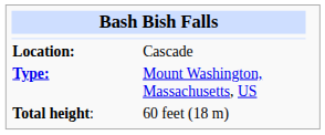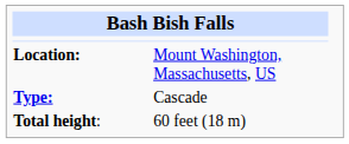Location: | column 2: Cascade -> Mount Washington, Massachusetts, US
Type: | column 2: Mount Washington, Massachusetts, US -> Cascade
